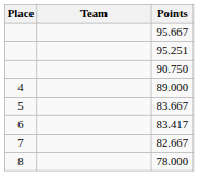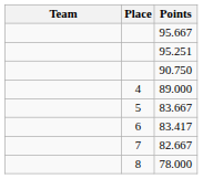columns swapped: Place <-> Team
